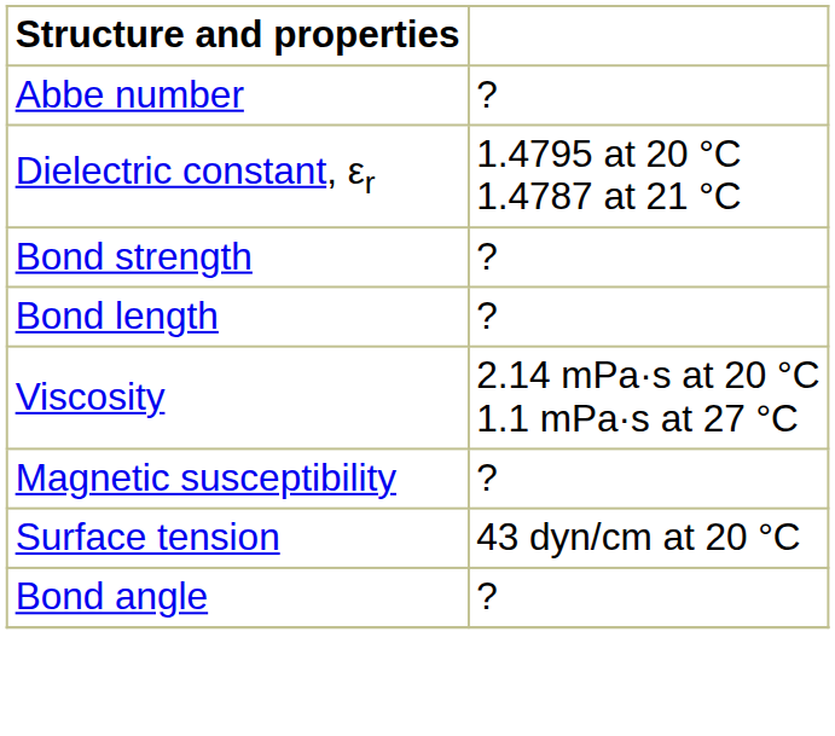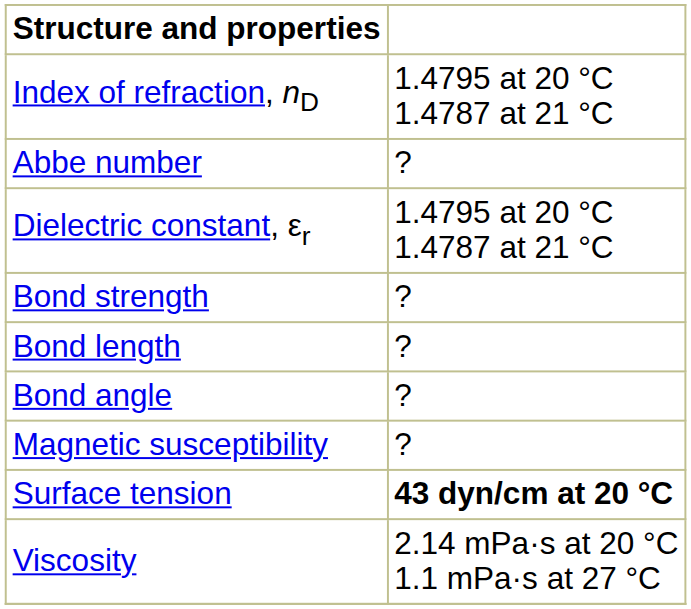+ row: Index of refraction, nD | 1.4795 at 20 °C 1.4787 at 21 °C
rows swapped: Bond angle <-> Viscosity
Surface tension | column 2: normal -> bold
